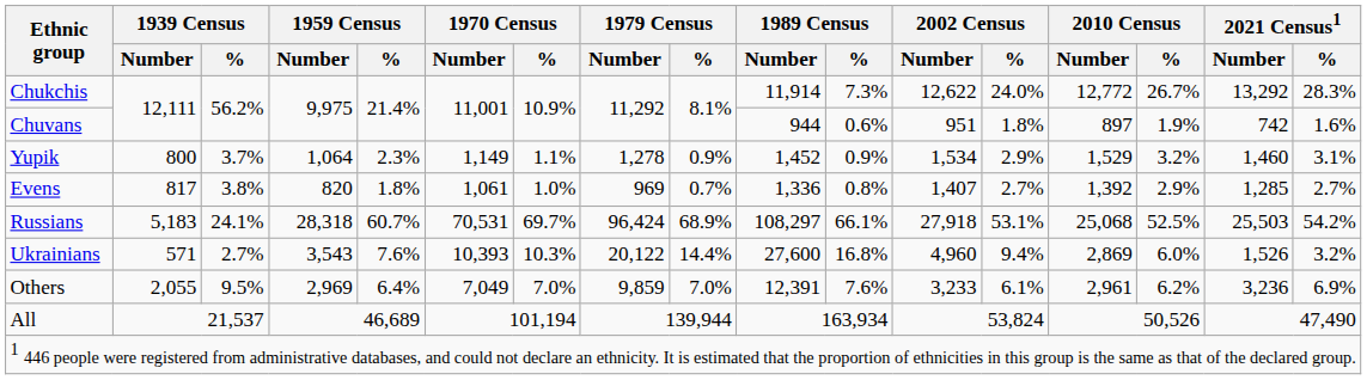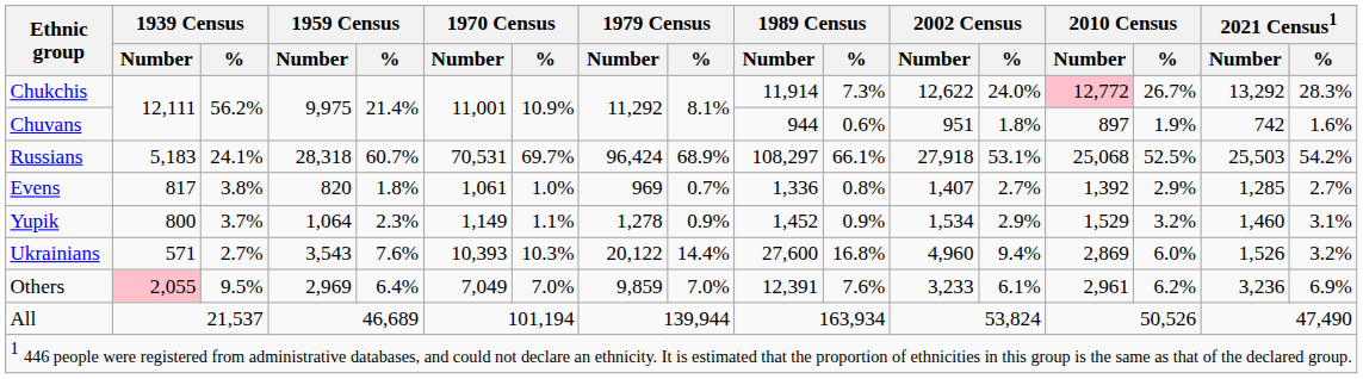Chukchis | 2010 Census / Number: no background -> pink background
rows swapped: Yupik <-> Russians
Others | 1939 Census / Number: no background -> pink background
